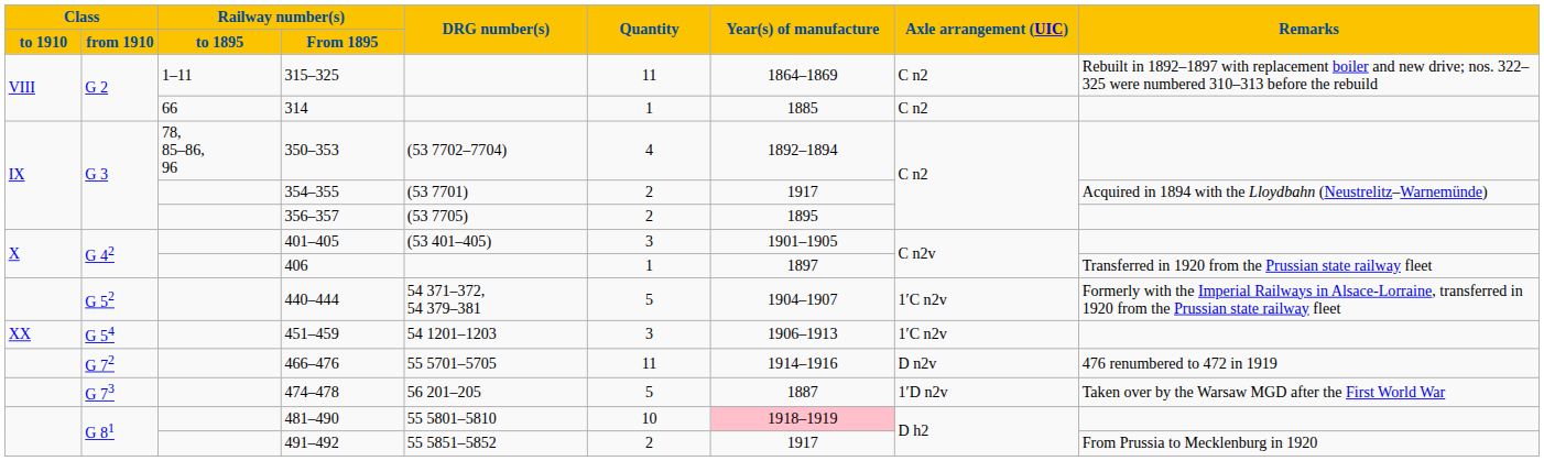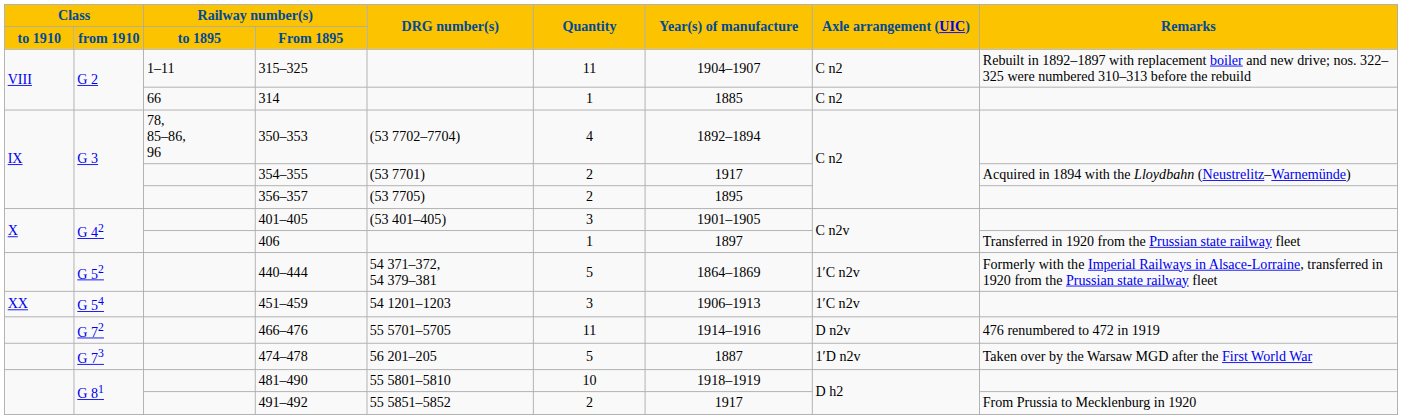315–325 | Year(s) of manufacture: 1864–1869 -> 1904–1907
440–444 | Year(s) of manufacture: 1904–1907 -> 1864–1869
481–490 | Year(s) of manufacture: pink background -> no background
